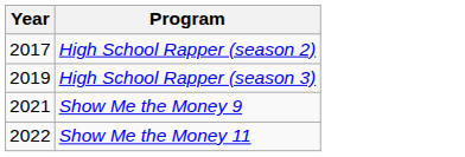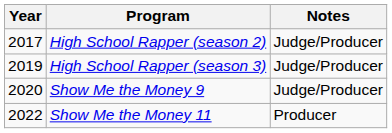+ column: Notes | Judge/Producer | Judge/Producer | Judge/Producer | Producer
Show Me the Money 9 | Year: 2021 -> 2020
